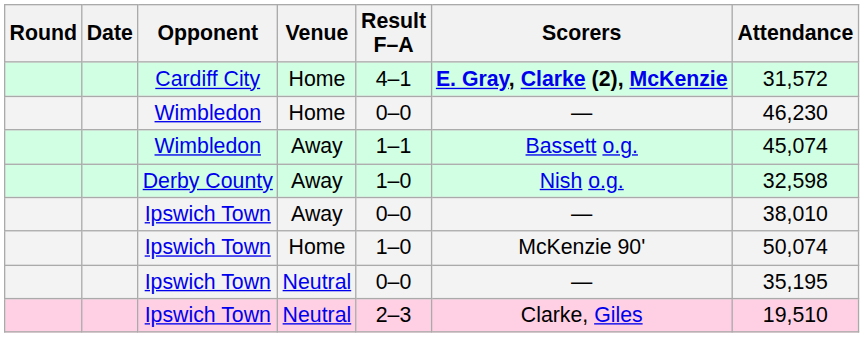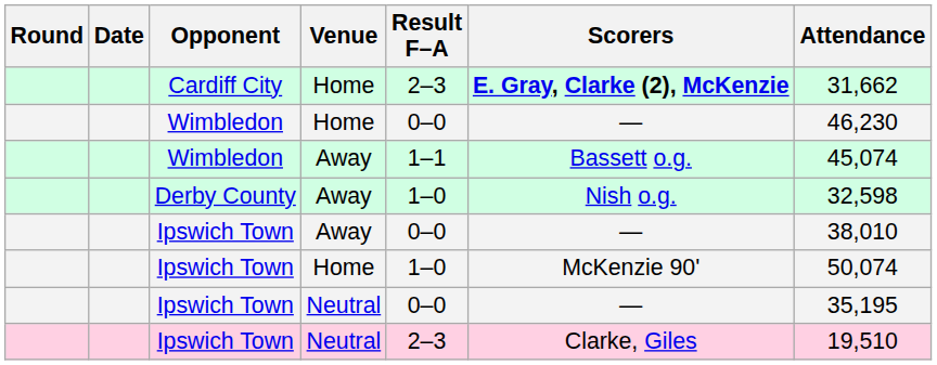Cardiff City | Result F–A: 4–1 -> 2–3
Cardiff City | Attendance: 31,572 -> 31,662
